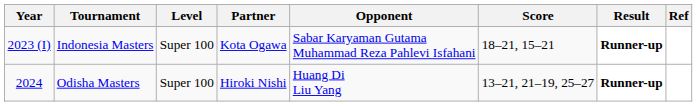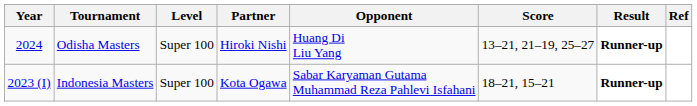rows swapped: Indonesia Masters <-> Odisha Masters
